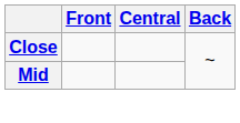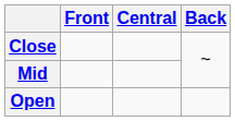+ row: Open
